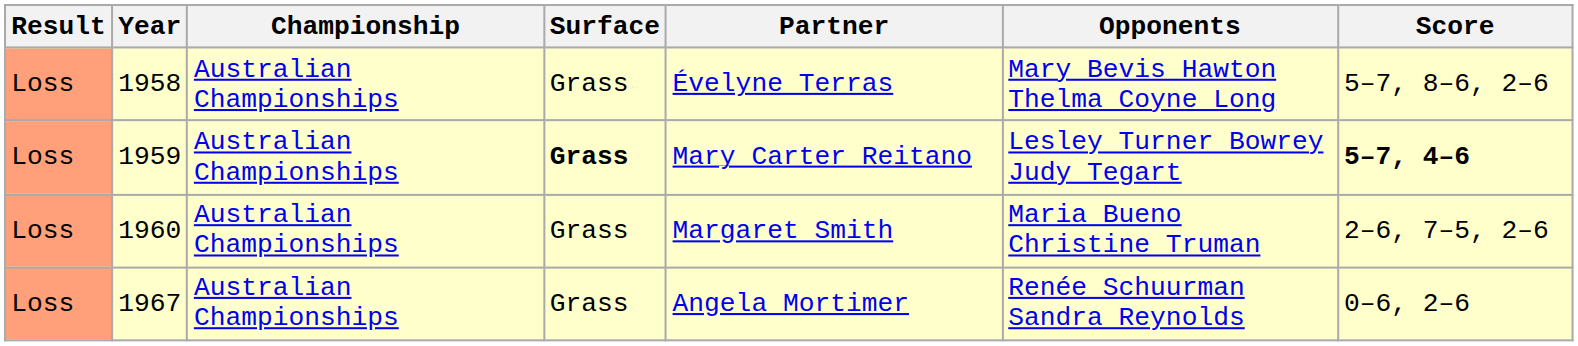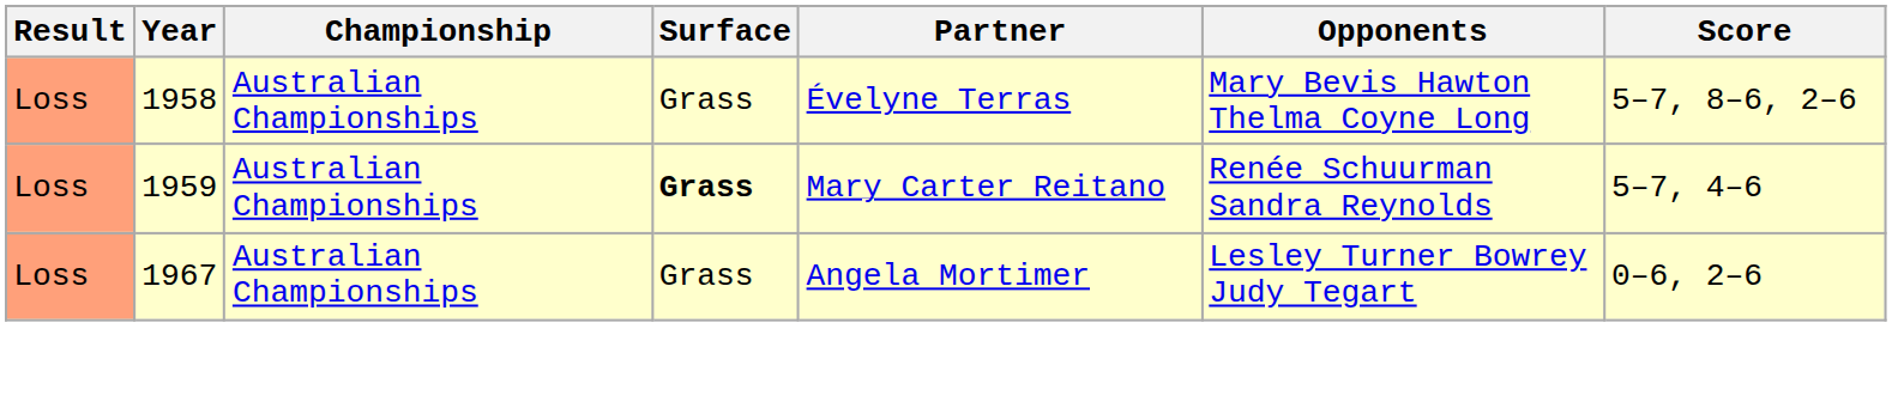1959 | Opponents: Lesley Turner Bowrey Judy Tegart -> Renée Schuurman Sandra Reynolds
1959 | Score: bold -> normal
- row: Loss | 1960 | Australian Championships | Grass | Margaret Smith | Maria Bueno Christine Truman | 2–6, 7–5, 2–6
1967 | Opponents: Renée Schuurman Sandra Reynolds -> Lesley Turner Bowrey Judy Tegart
